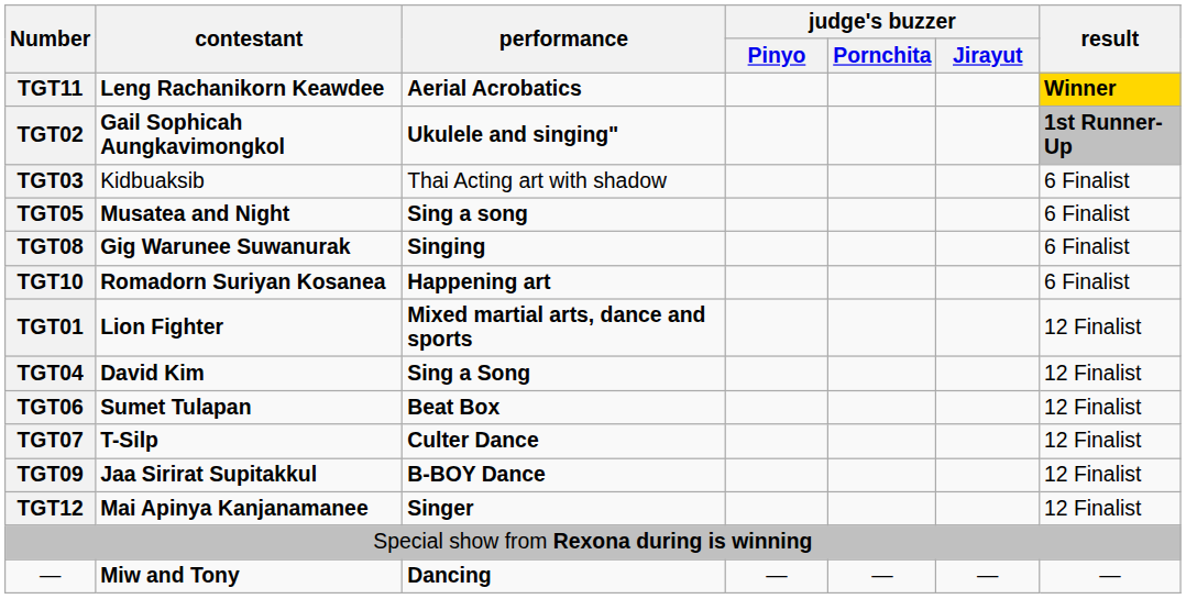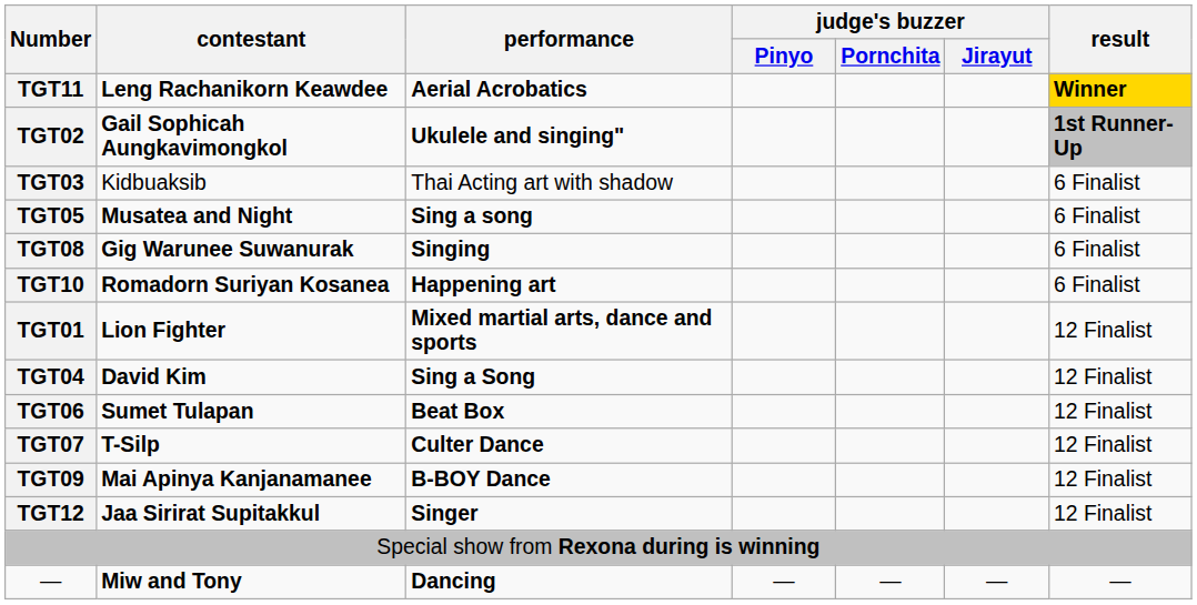TGT09 | contestant: Jaa Sirirat Supitakkul -> Mai Apinya Kanjanamanee
TGT12 | contestant: Mai Apinya Kanjanamanee -> Jaa Sirirat Supitakkul
